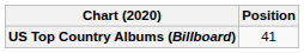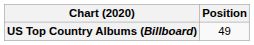US Top Country Albums (Billboard) | Position: 41 -> 49
